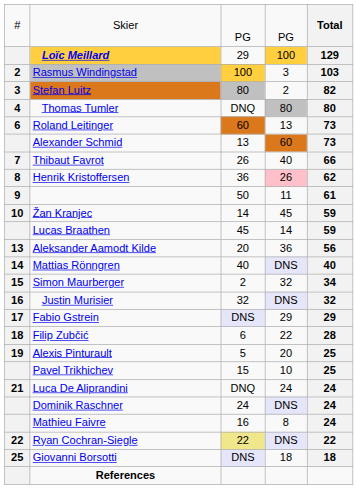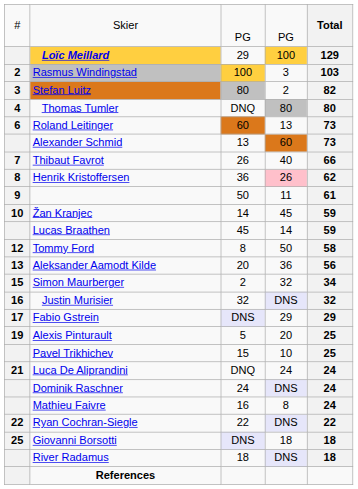+ row: 12 | Tommy Ford | 8 | 50 | 58
- row: 14 | Mattias Rönngren | 40 | DNS | 40
- row: 18 | Filip Zubčić | 6 | 22 | 28
Ryan Cochran-Siegle | column 3: khaki background -> no background
+ row: River Radamus | 18 | DNS | 18
